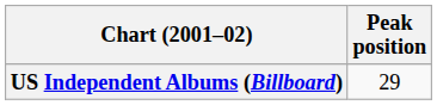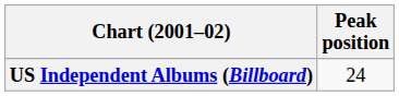US Independent Albums (Billboard) | Peak position: 29 -> 24
